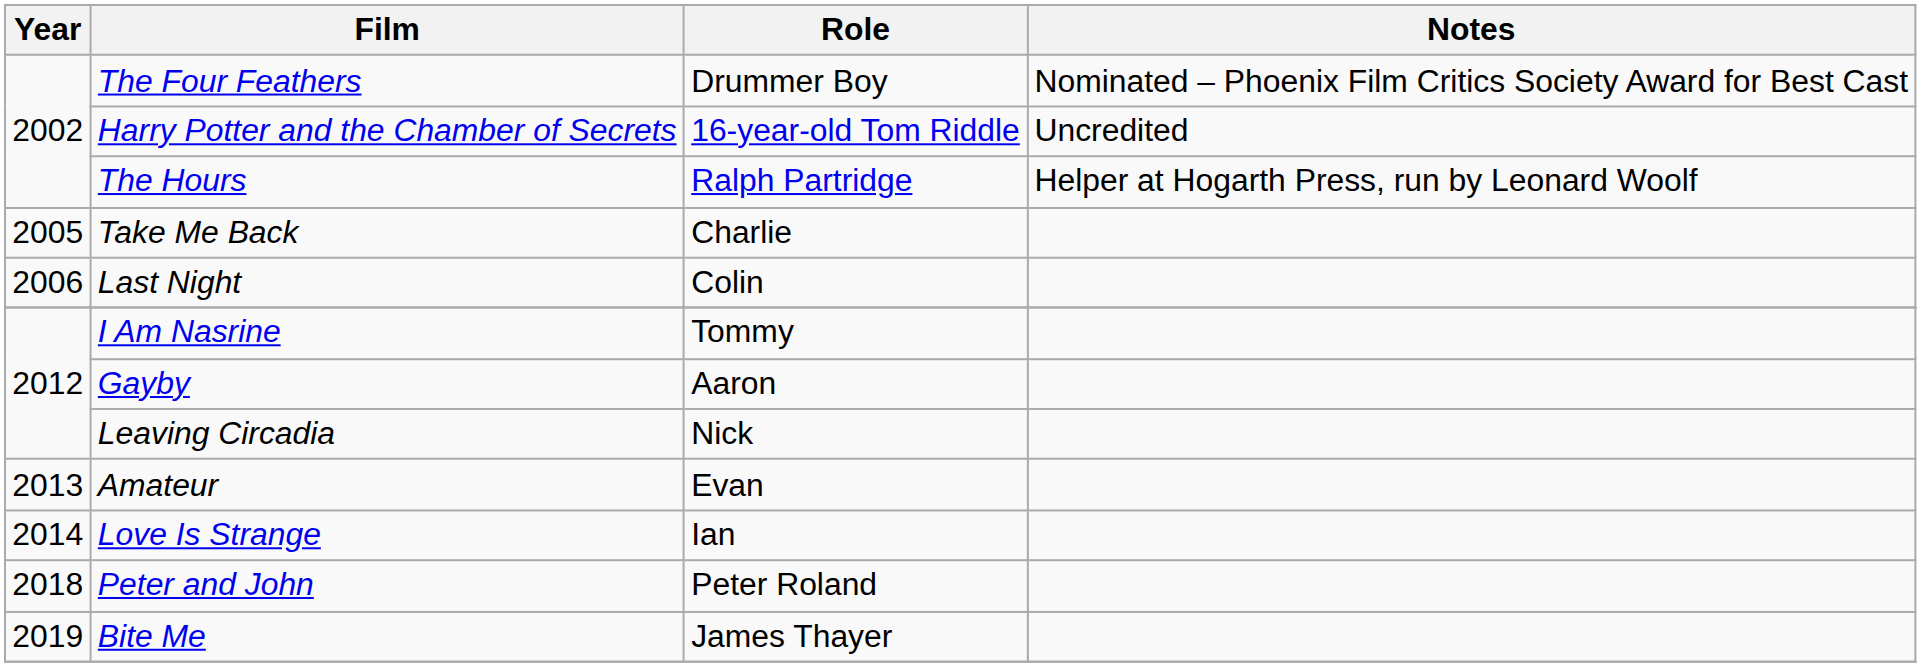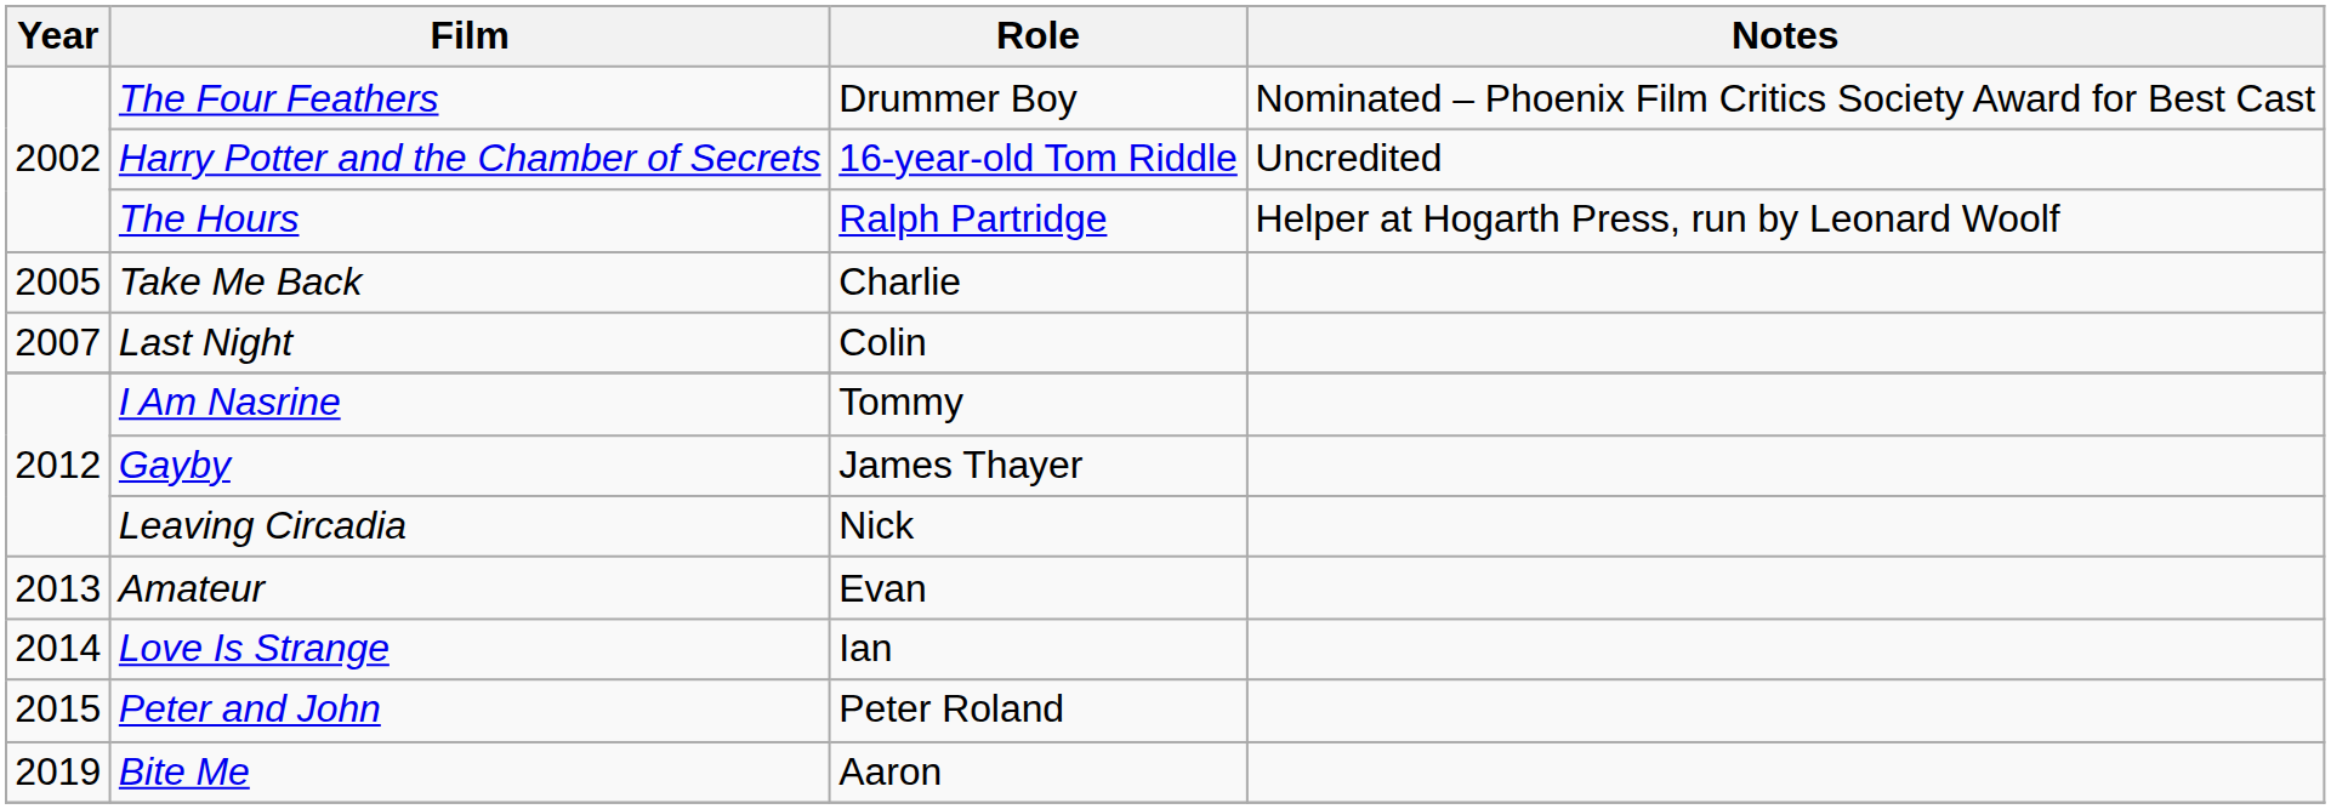Last Night | Year: 2006 -> 2007
Gayby | Role: Aaron -> James Thayer
Peter and John | Year: 2018 -> 2015
Bite Me | Role: James Thayer -> Aaron
